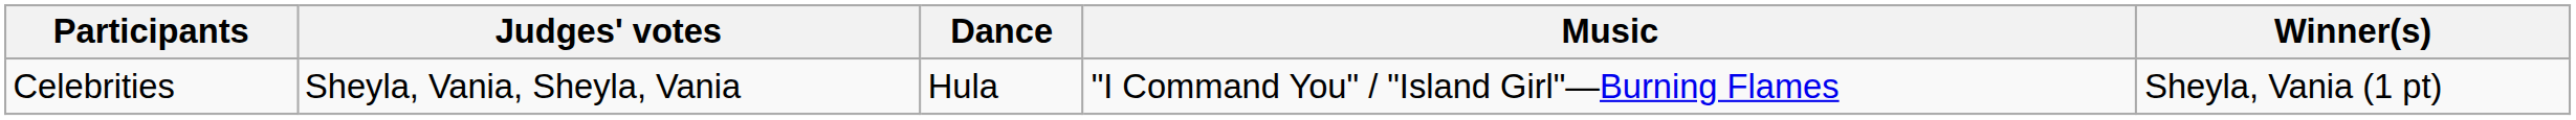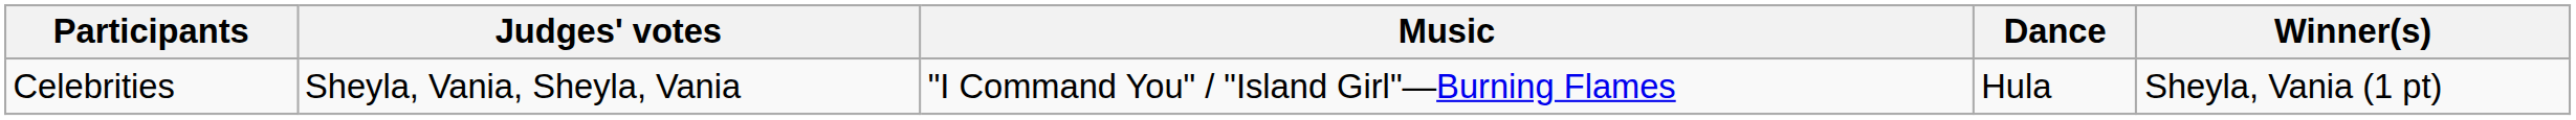columns swapped: Dance <-> Music
